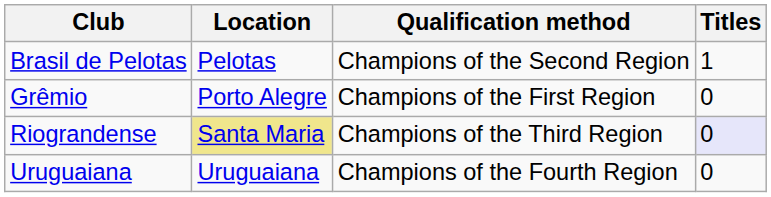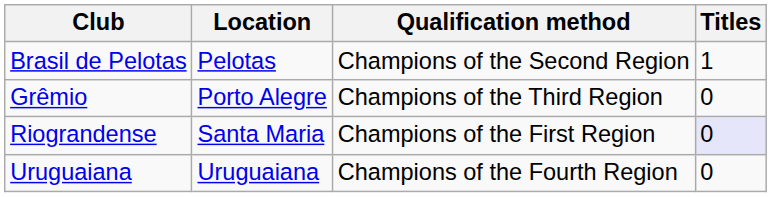Grêmio | Qualification method: Champions of the First Region -> Champions of the Third Region
Riograndense | Location: khaki background -> no background
Riograndense | Qualification method: Champions of the Third Region -> Champions of the First Region
